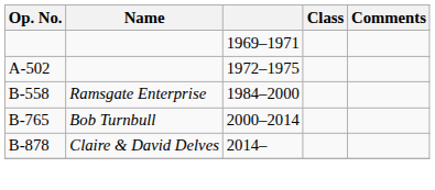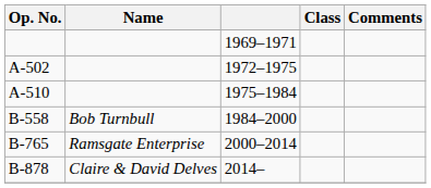+ row: A-510 | 1975–1984
B-558 | Name: Ramsgate Enterprise -> Bob Turnbull
B-765 | Name: Bob Turnbull -> Ramsgate Enterprise
